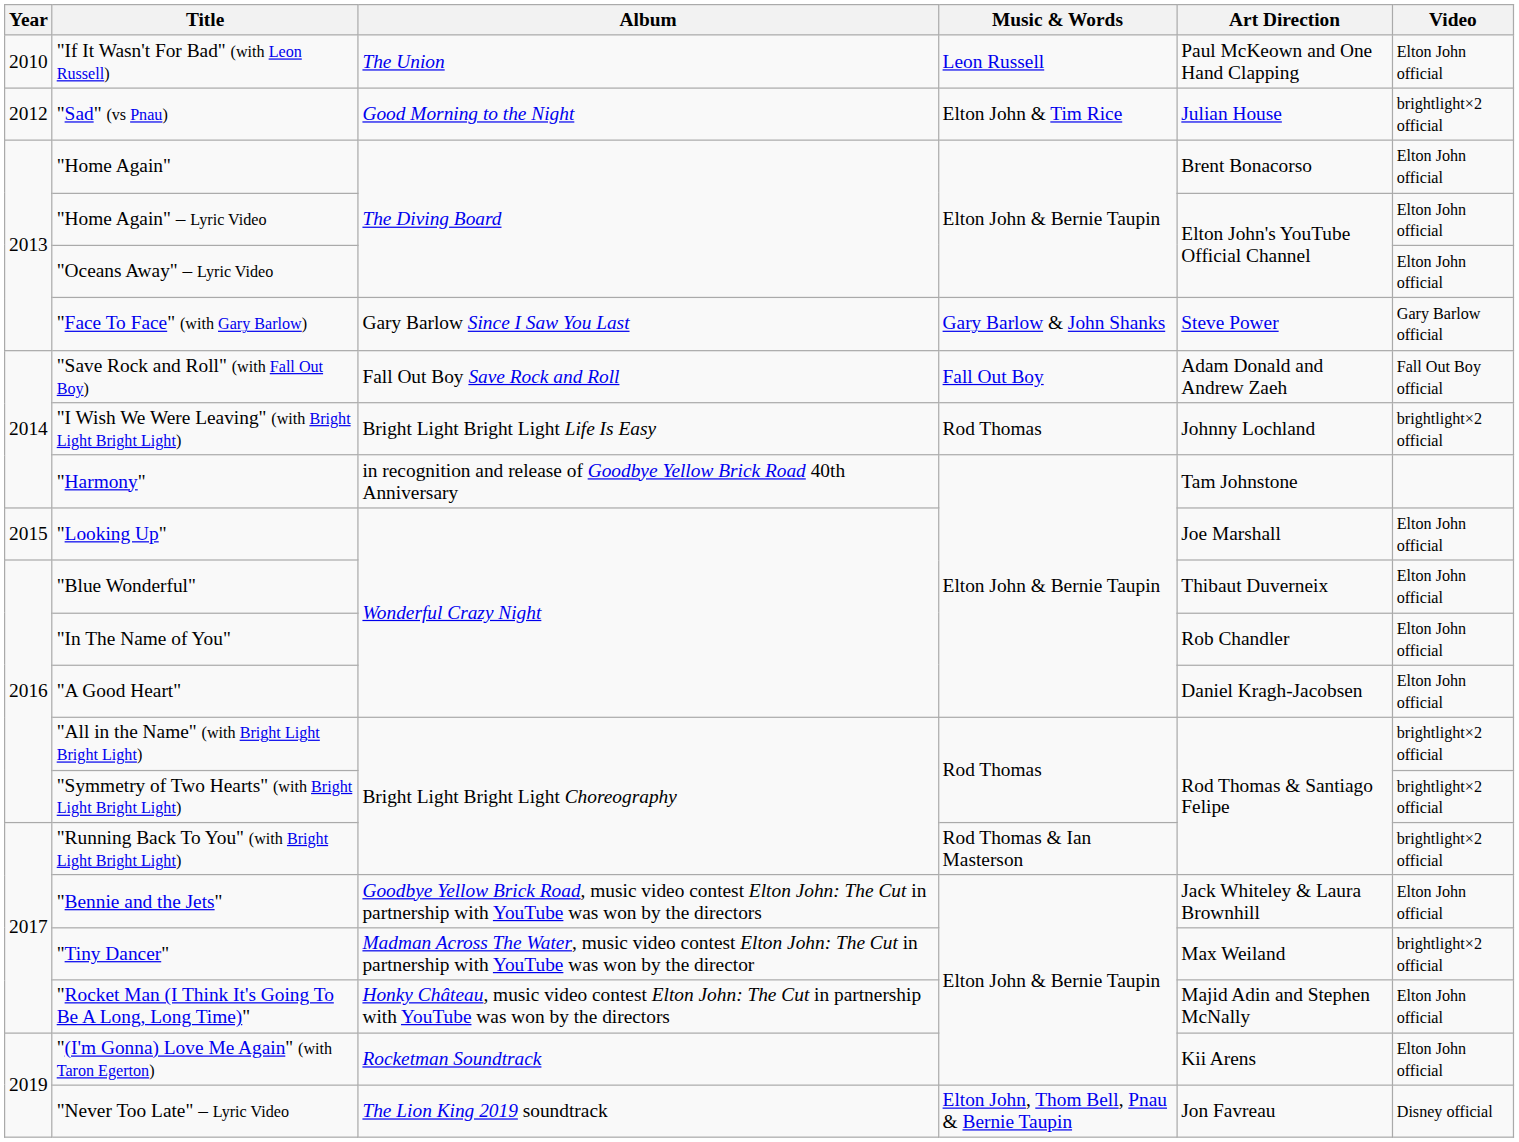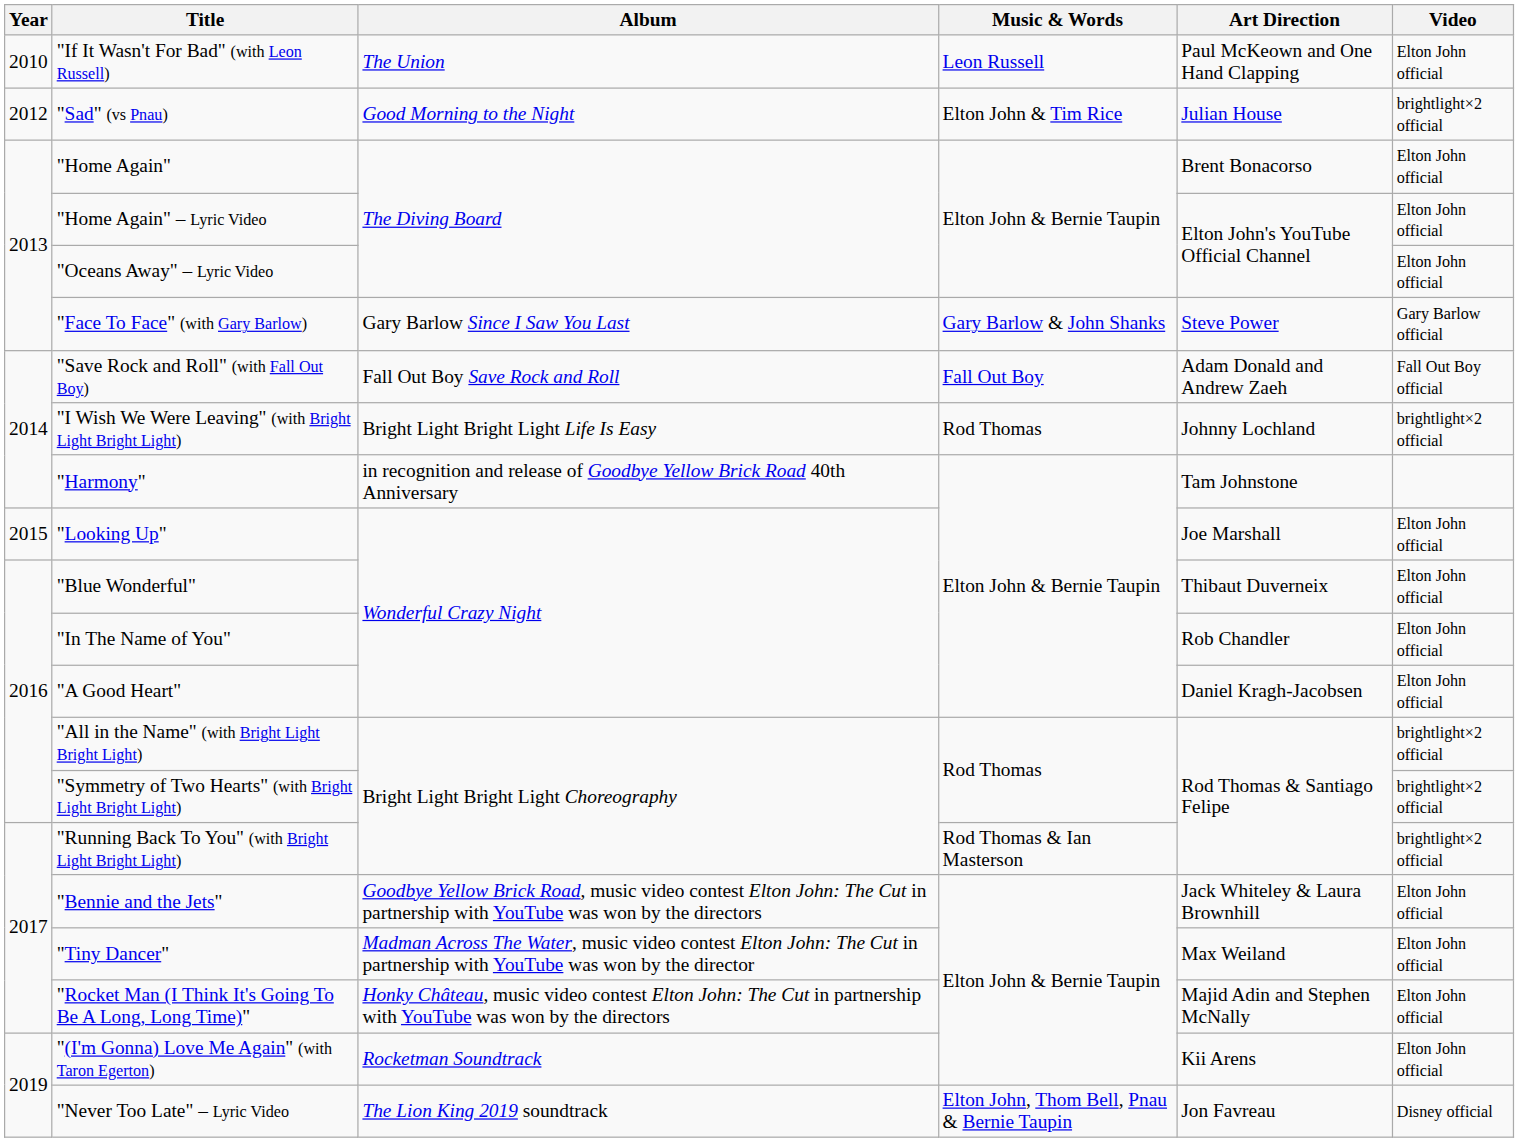"Tiny Dancer" | Video: brightlight×2 official -> Elton John official
